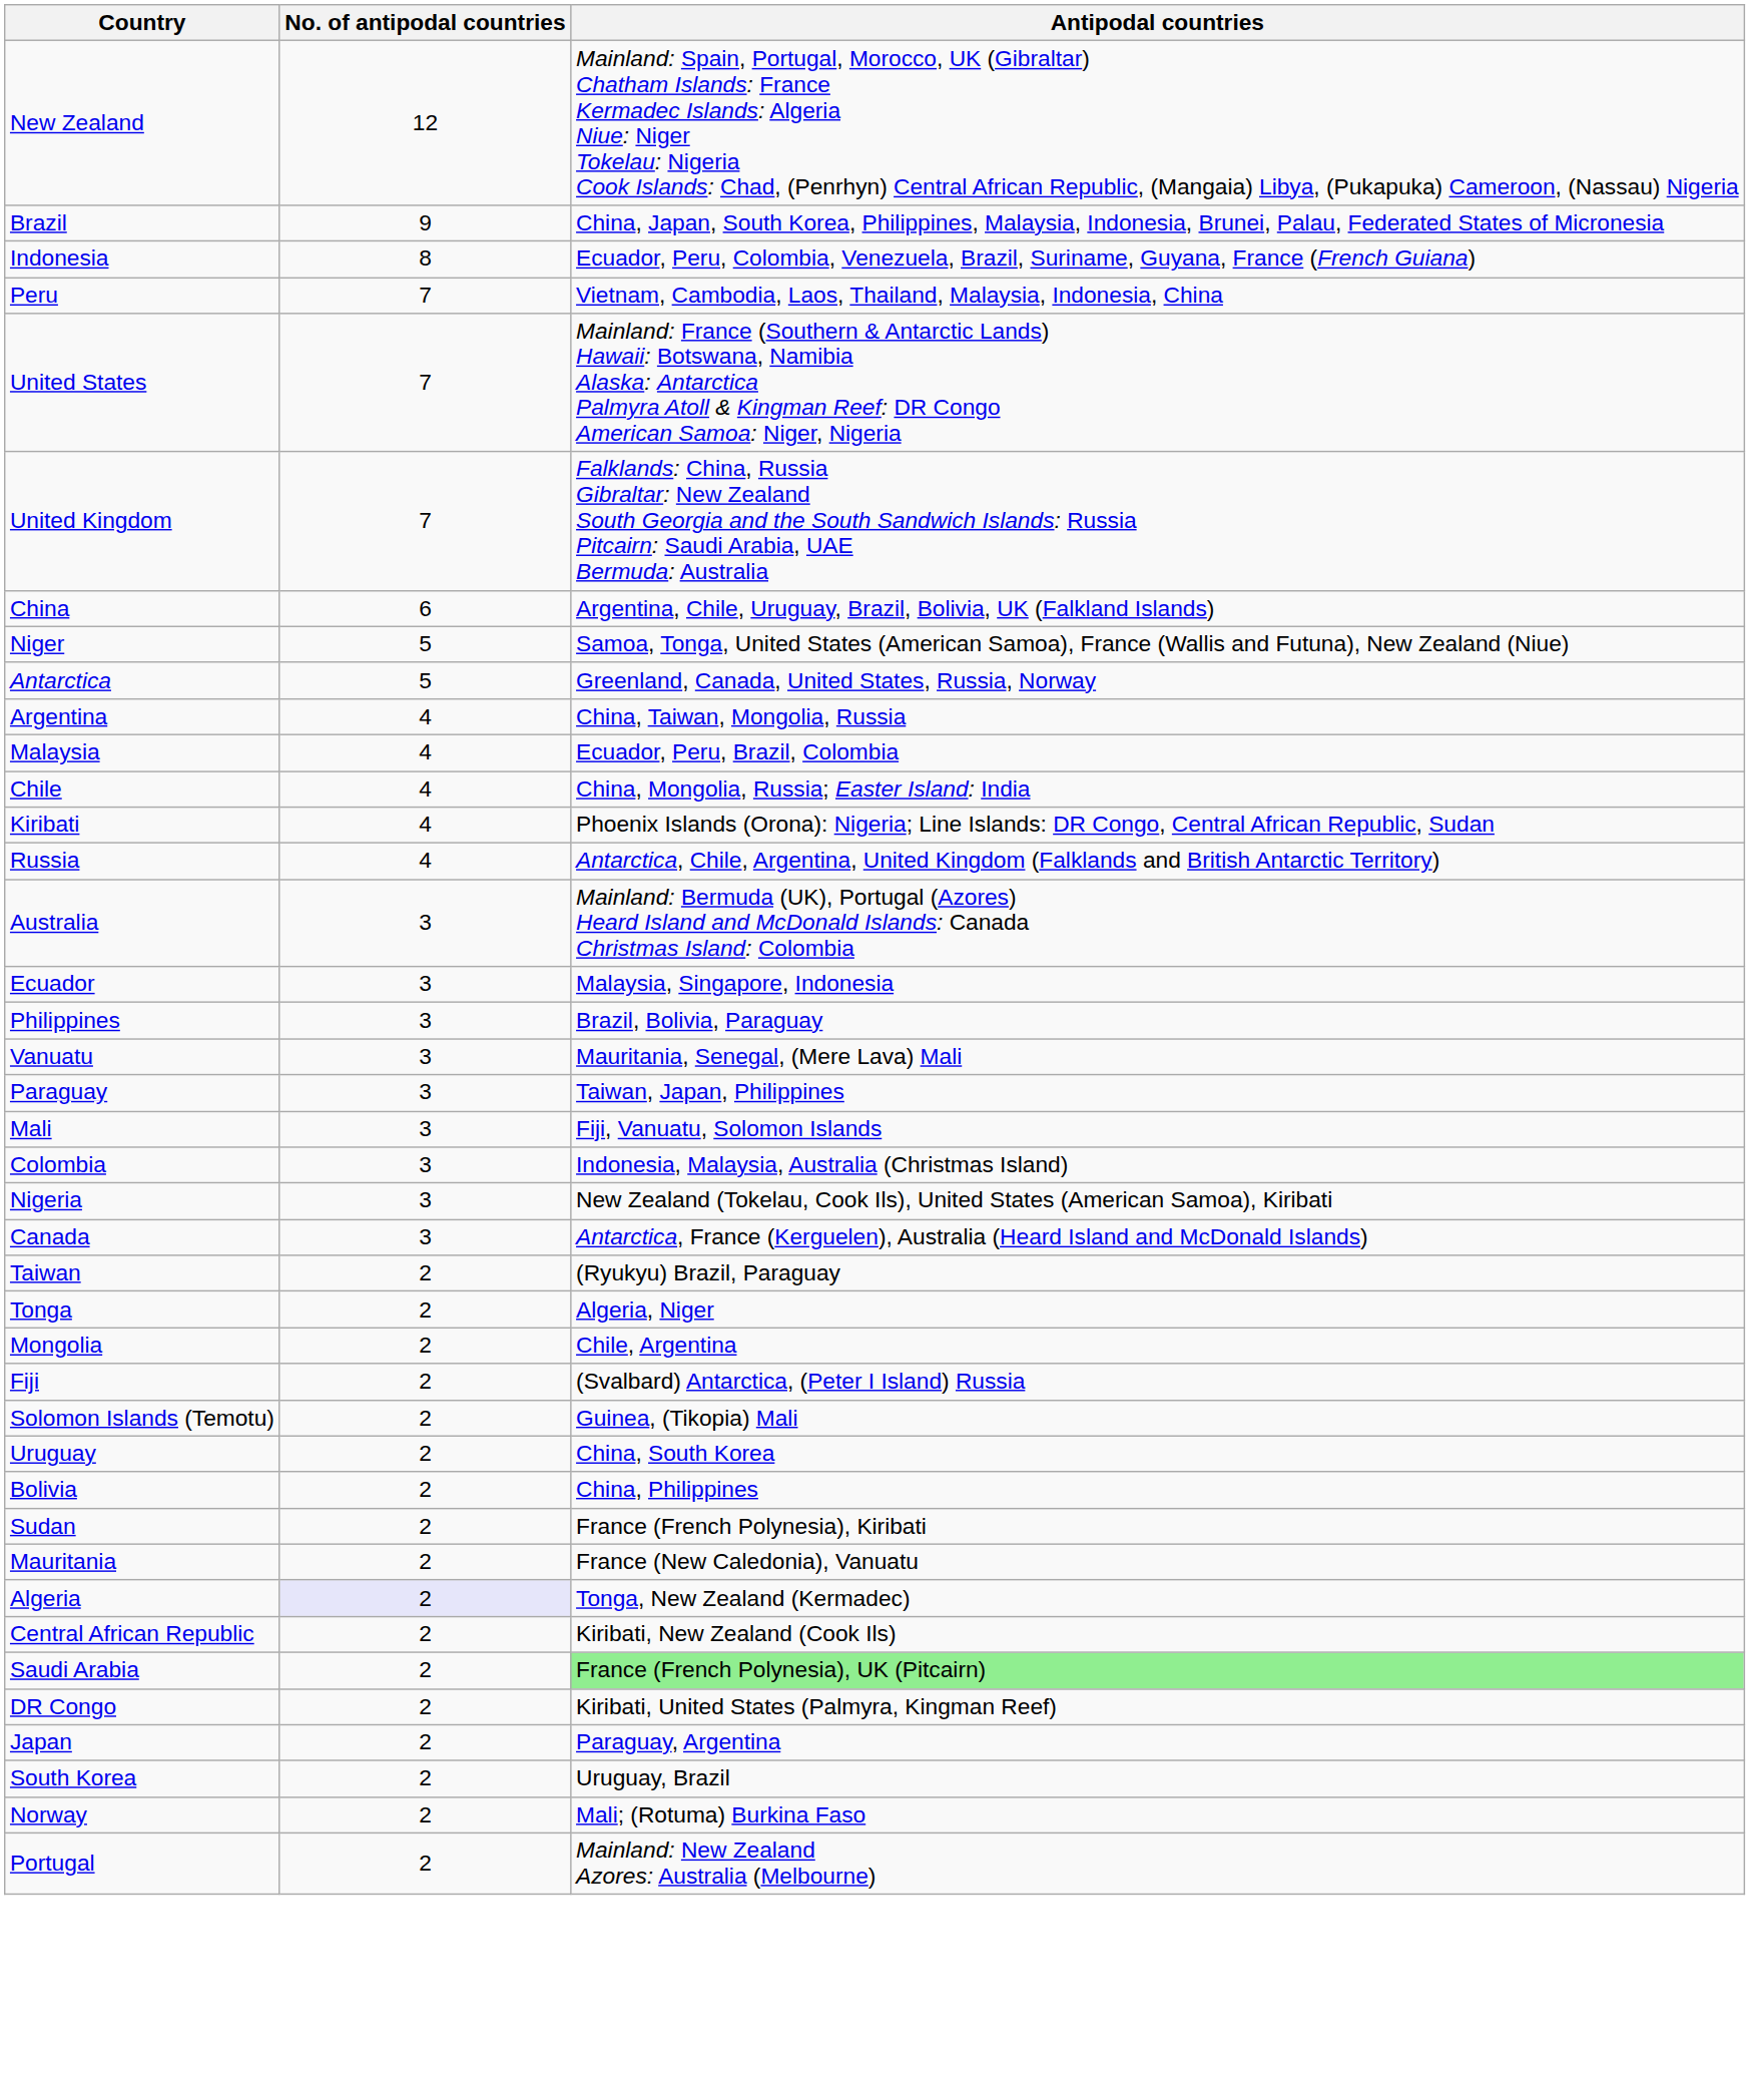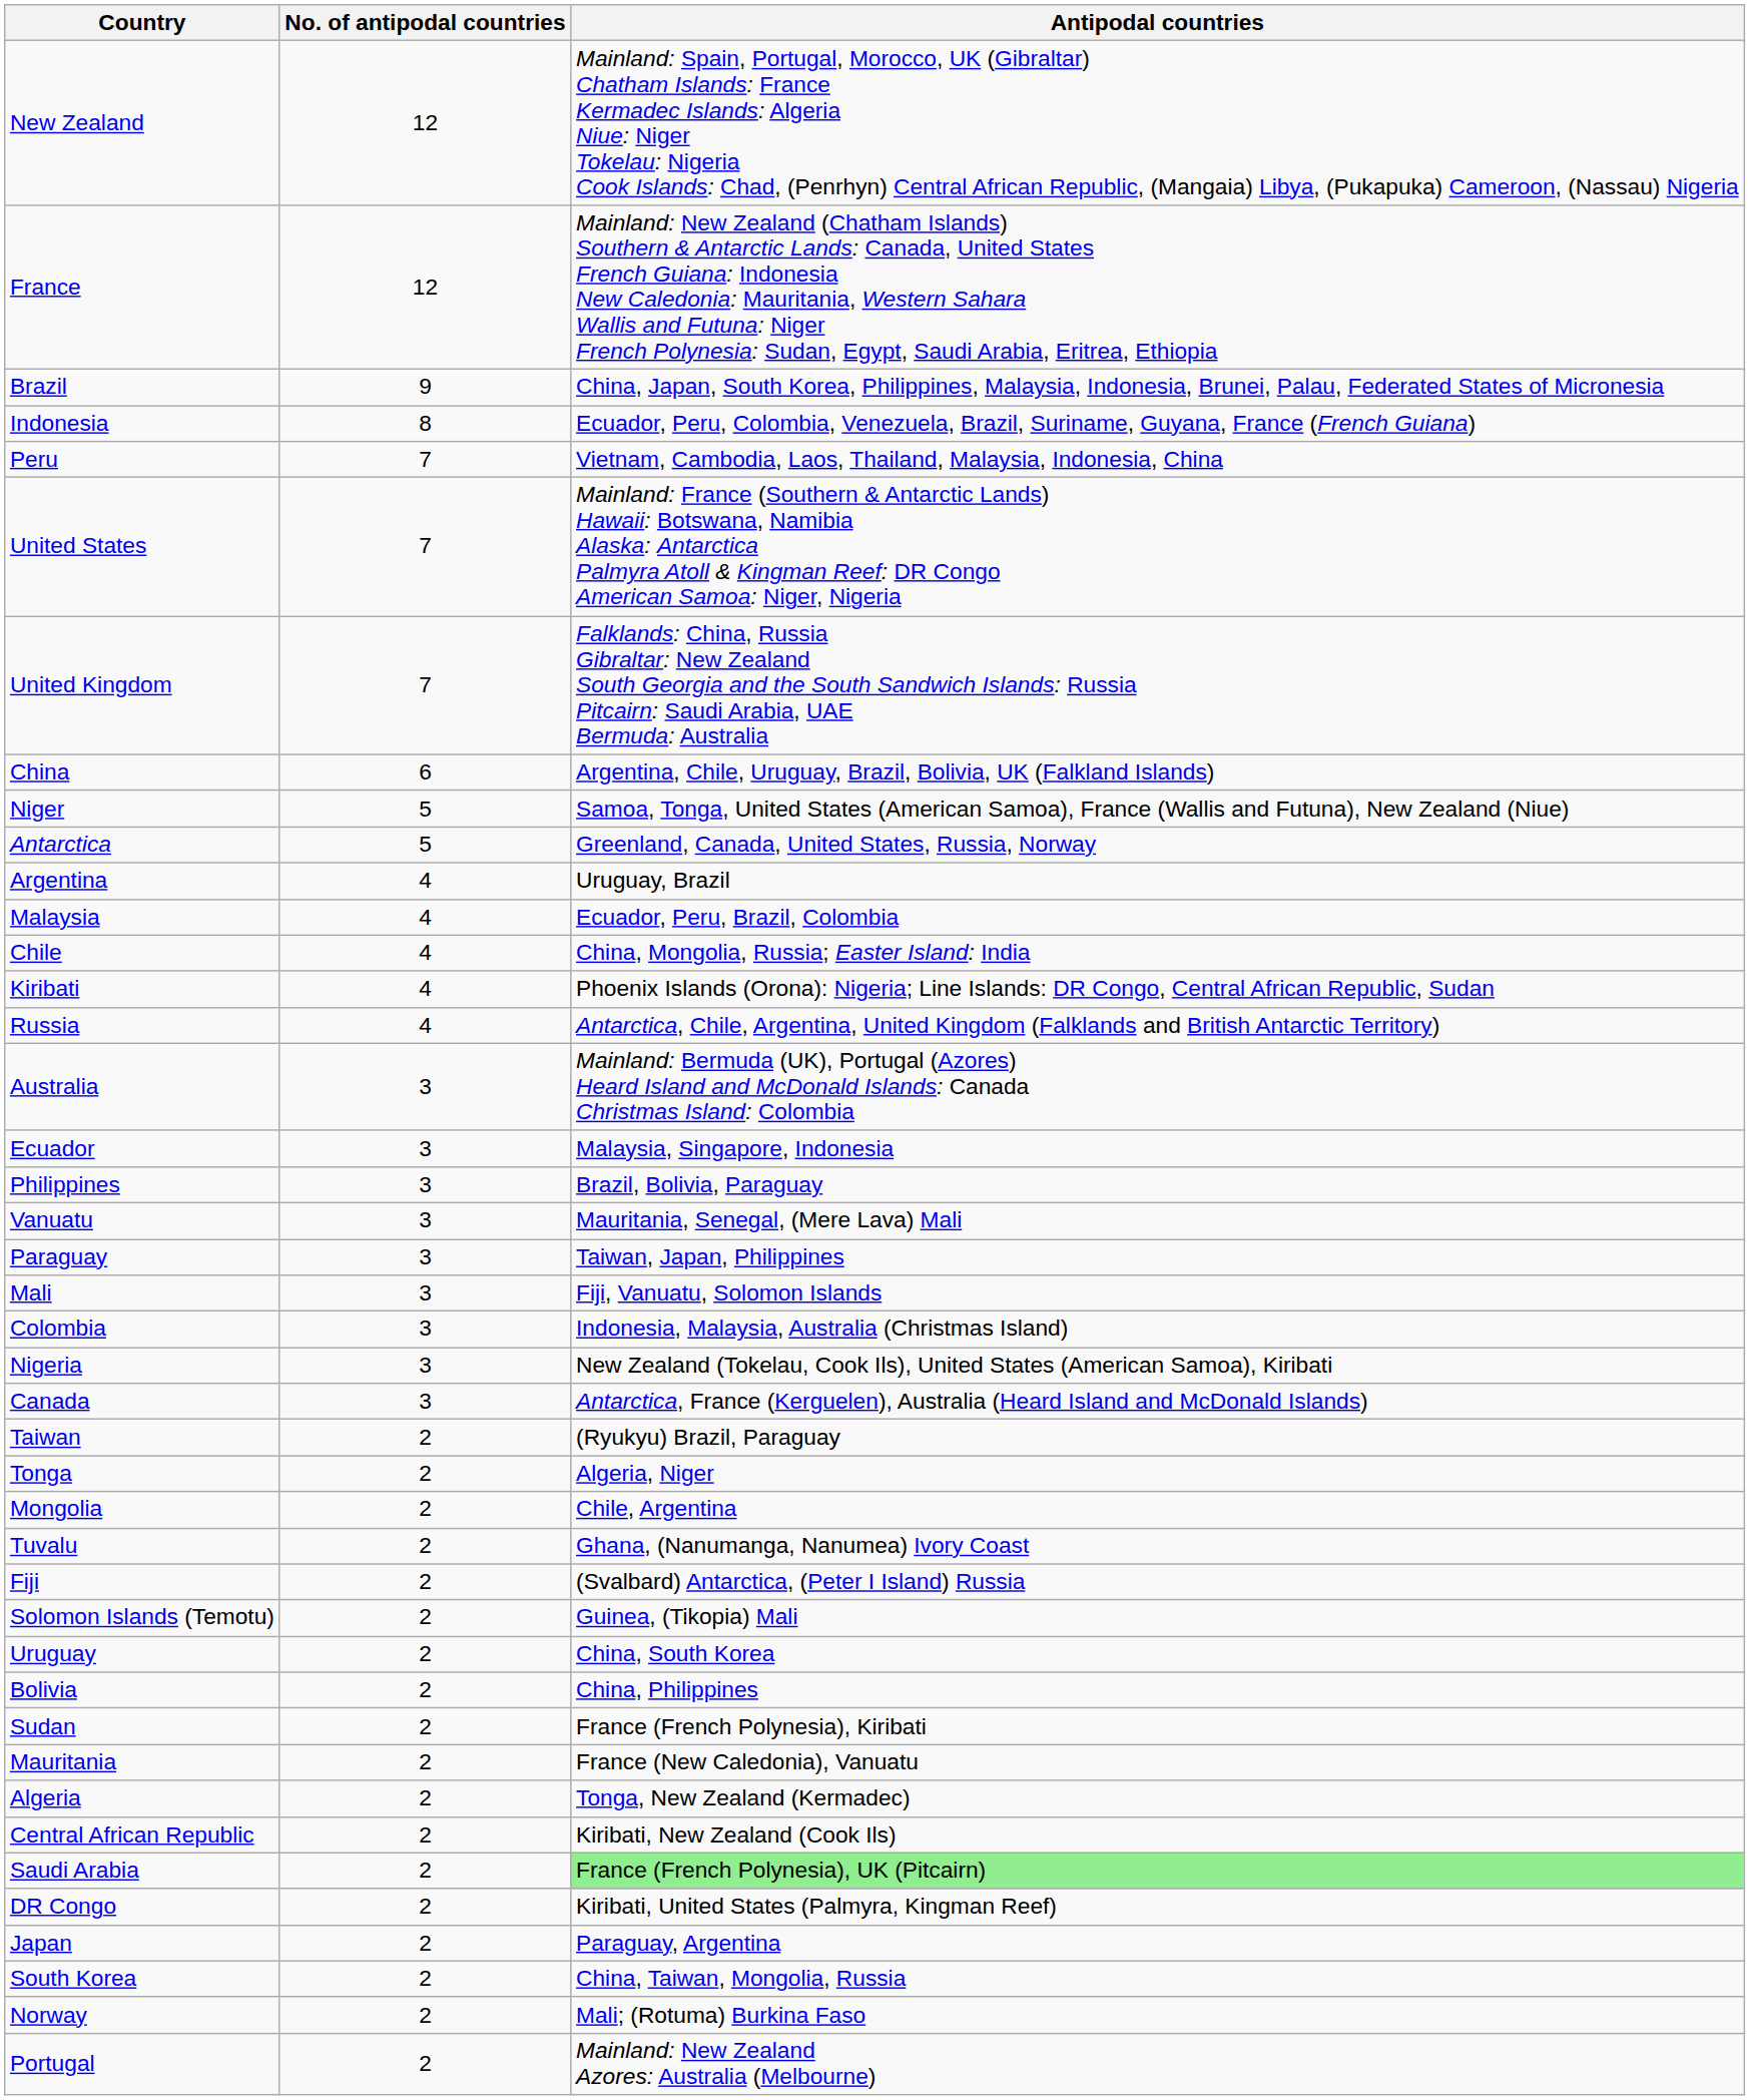+ row: France | 12 | Mainland: New Zealand (Chatham Islands) Southern & Antarctic Lands: Canada, United States French Guiana: Indonesia New Caledonia: Mauritania, Western Sahara Wallis and Futuna: Niger French Polynesia: Sudan, Egypt, Saudi Arabia, Eritrea, Ethiopia
Argentina | Antipodal countries: China, Taiwan, Mongolia, Russia -> Uruguay, Brazil
+ row: Tuvalu | 2 | Ghana, (Nanumanga, Nanumea) Ivory Coast
Algeria | No. of antipodal countries: lavender background -> no background
South Korea | Antipodal countries: Uruguay, Brazil -> China, Taiwan, Mongolia, Russia
